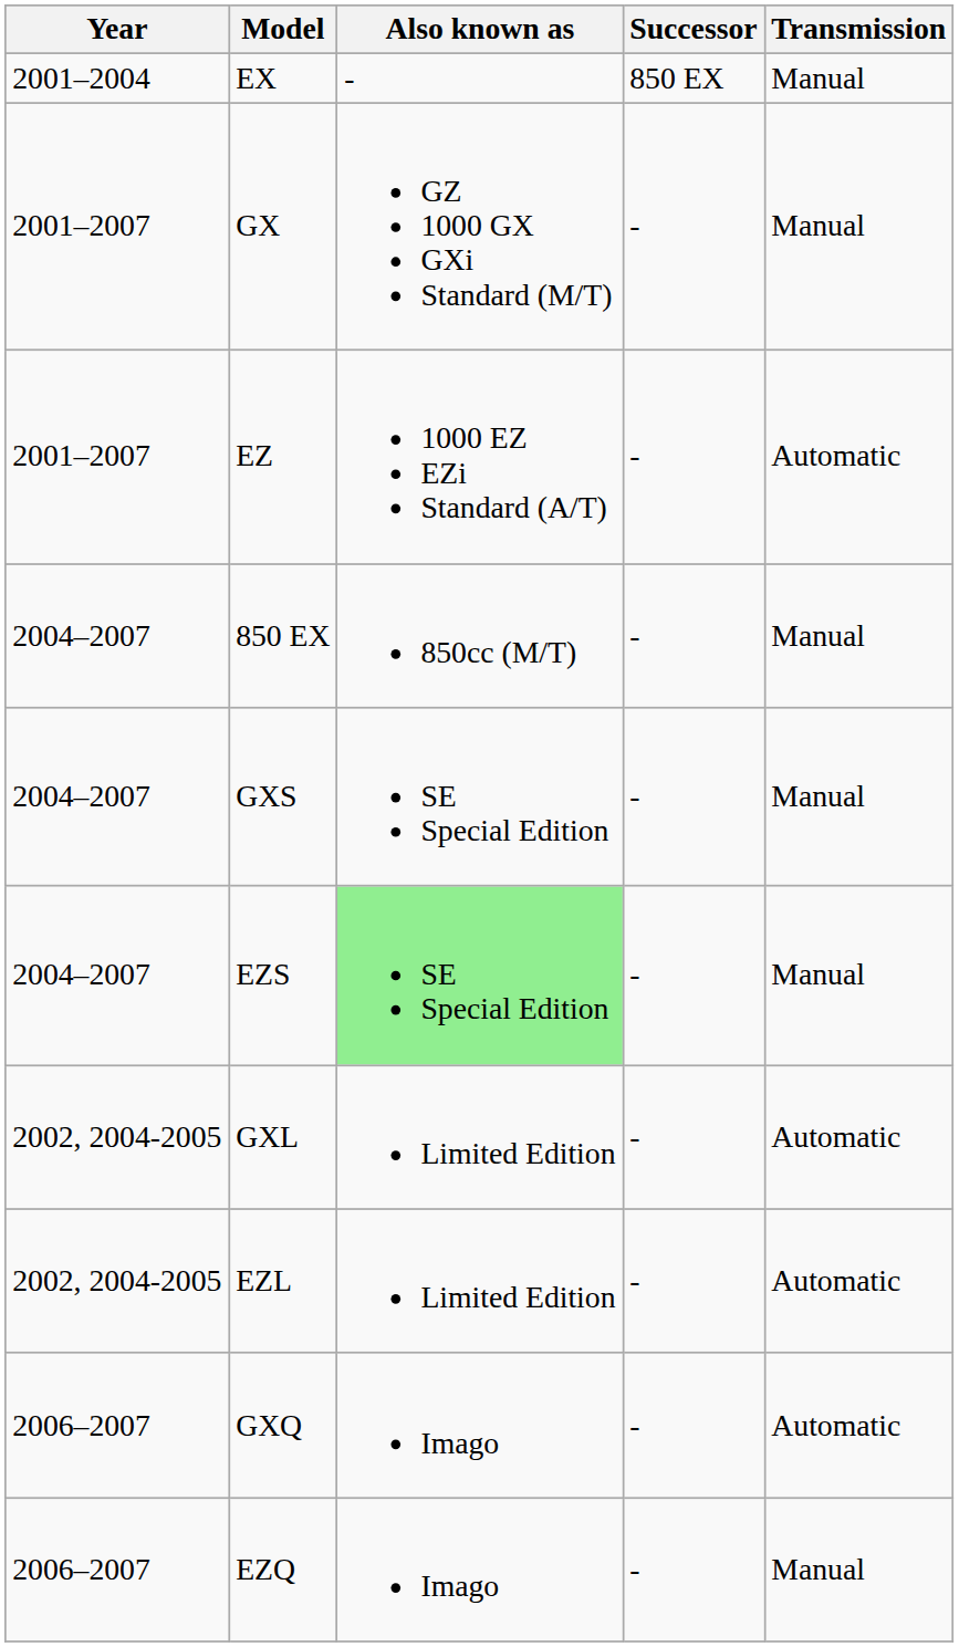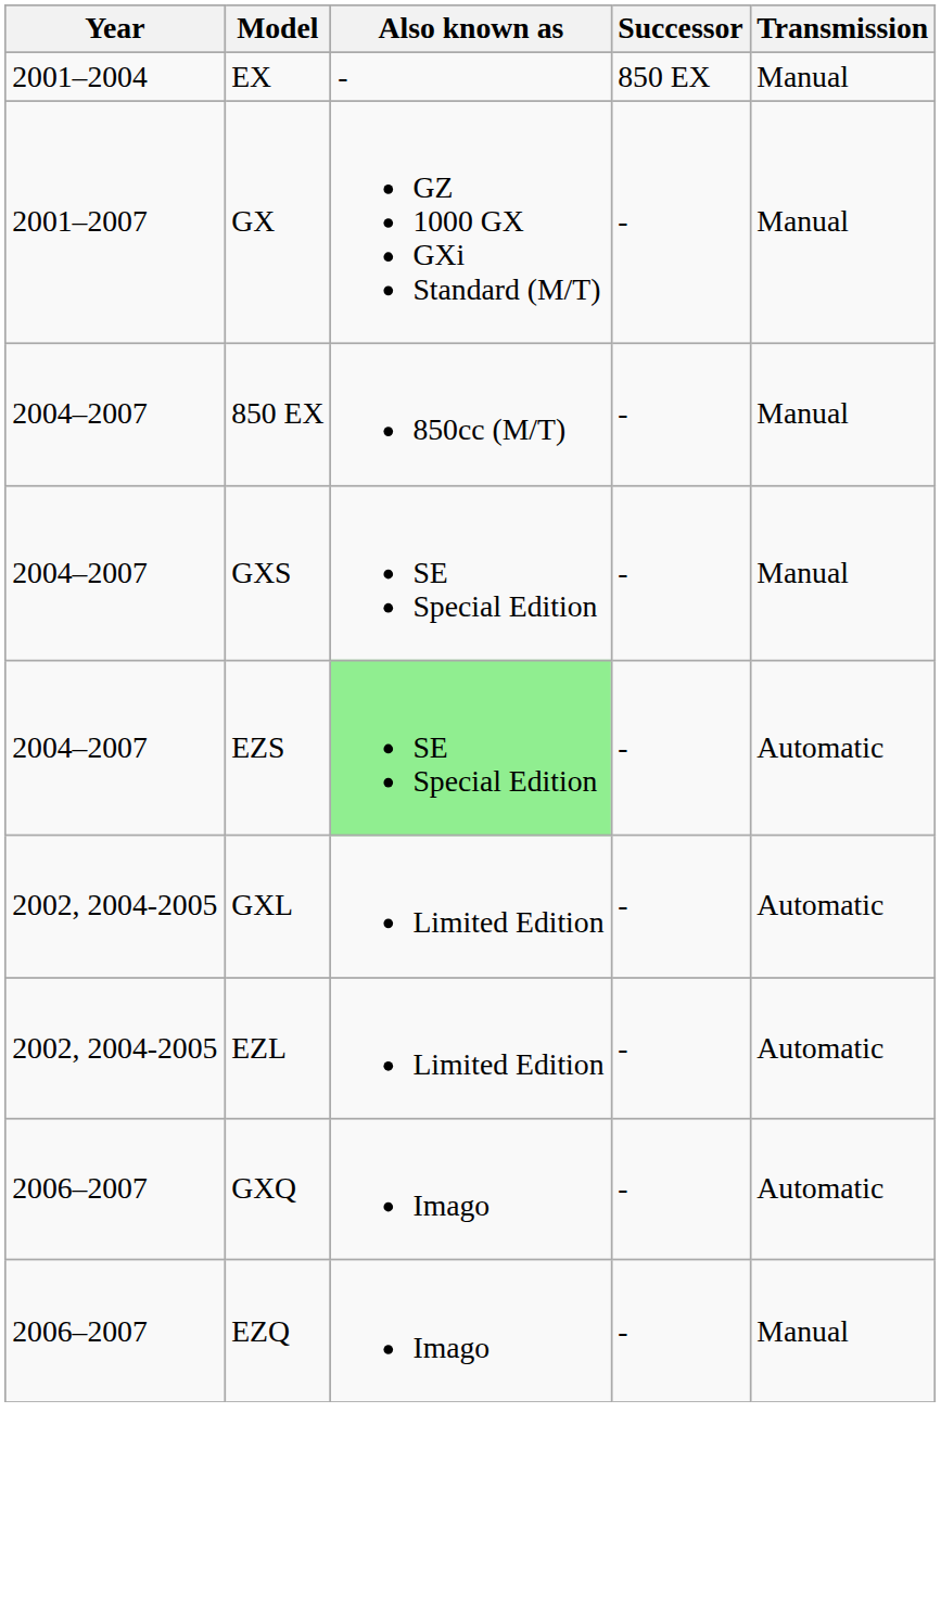- row: 2001–2007 | EZ | 1000 EZ EZi Standard (A/T) | - | Automatic
EZS | Transmission: Manual -> Automatic
